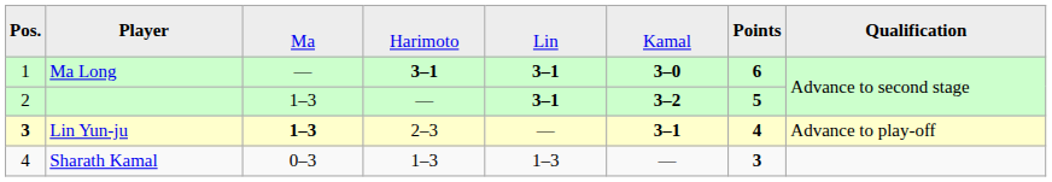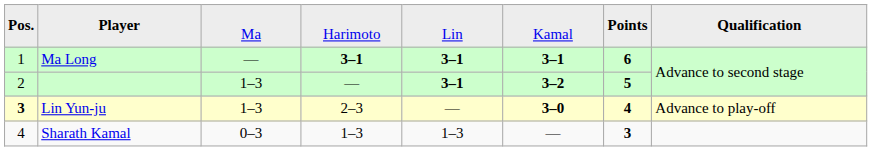Ma Long | column 6: 3–0 -> 3–1
Lin Yun-ju | column 3: bold -> normal
Lin Yun-ju | column 6: 3–1 -> 3–0
